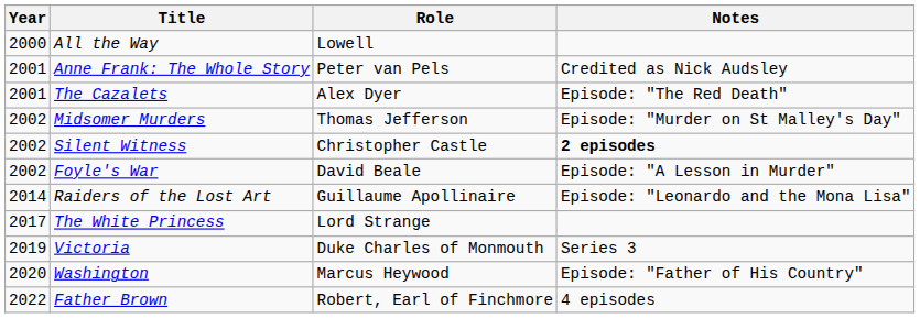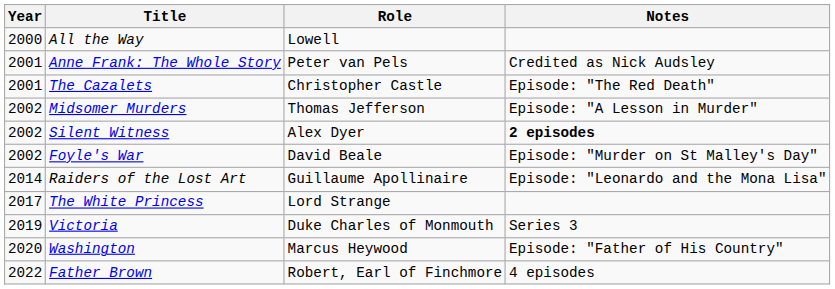The Cazalets | Role: Alex Dyer -> Christopher Castle
Midsomer Murders | Notes: Episode: "Murder on St Malley's Day" -> Episode: "A Lesson in Murder"
Silent Witness | Role: Christopher Castle -> Alex Dyer
Foyle's War | Notes: Episode: "A Lesson in Murder" -> Episode: "Murder on St Malley's Day"
